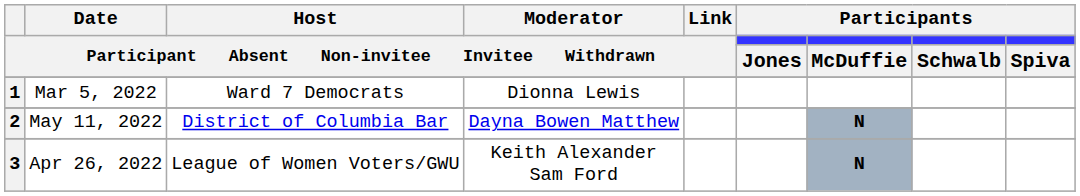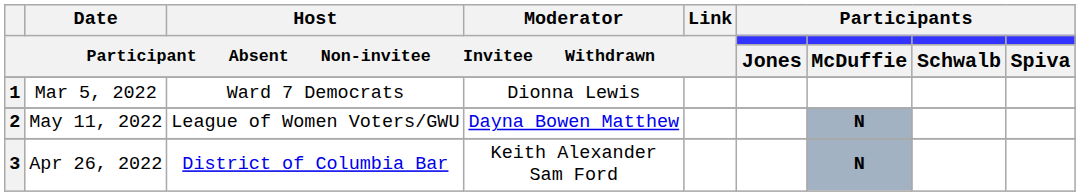2 | Host / Participant Absent Non-invitee Invitee Withdrawn: District of Columbia Bar -> League of Women Voters/GWU
3 | Host / Participant Absent Non-invitee Invitee Withdrawn: League of Women Voters/GWU -> District of Columbia Bar
